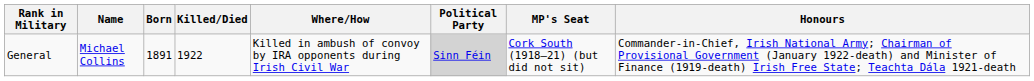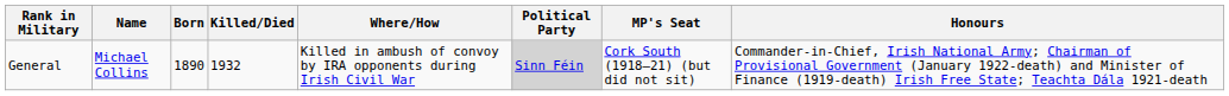General | Born: 1891 -> 1890
General | Killed/Died: 1922 -> 1932
